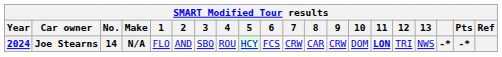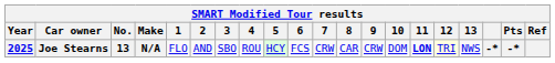Joe Stearns | Year: 2024 -> 2025
Joe Stearns | No.: 14 -> 13
Joe Stearns | 12: no background -> lightyellow background
